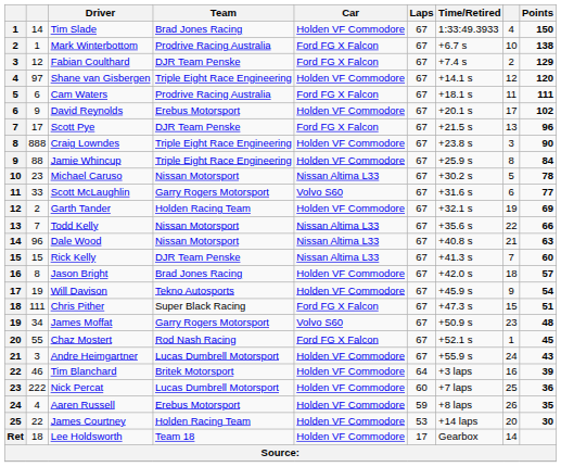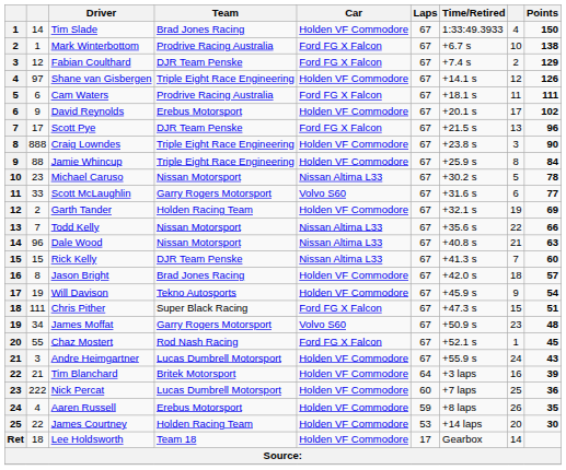Shane van Gisbergen | Points: 120 -> 126
Tim Blanchard | column 2: 46 -> 21
